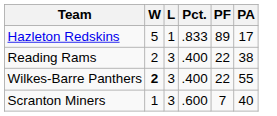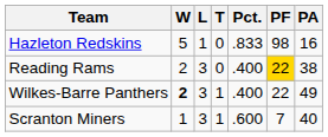+ column: T | 0 | 0 | 1 | 1
Hazleton Redskins | PF: 89 -> 98
Hazleton Redskins | PA: 17 -> 16
Reading Rams | PF: no background -> gold background
Wilkes-Barre Panthers | PA: 55 -> 49
